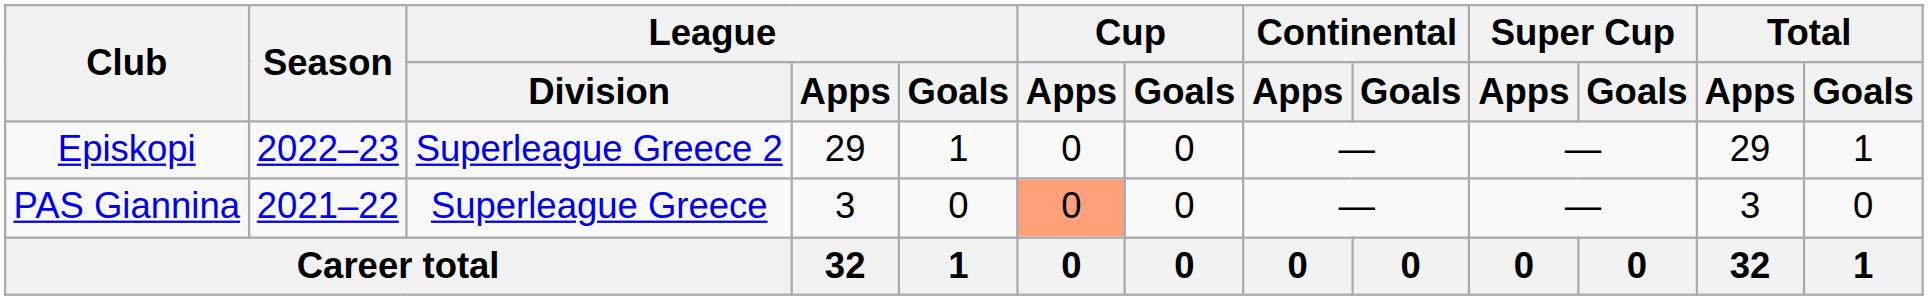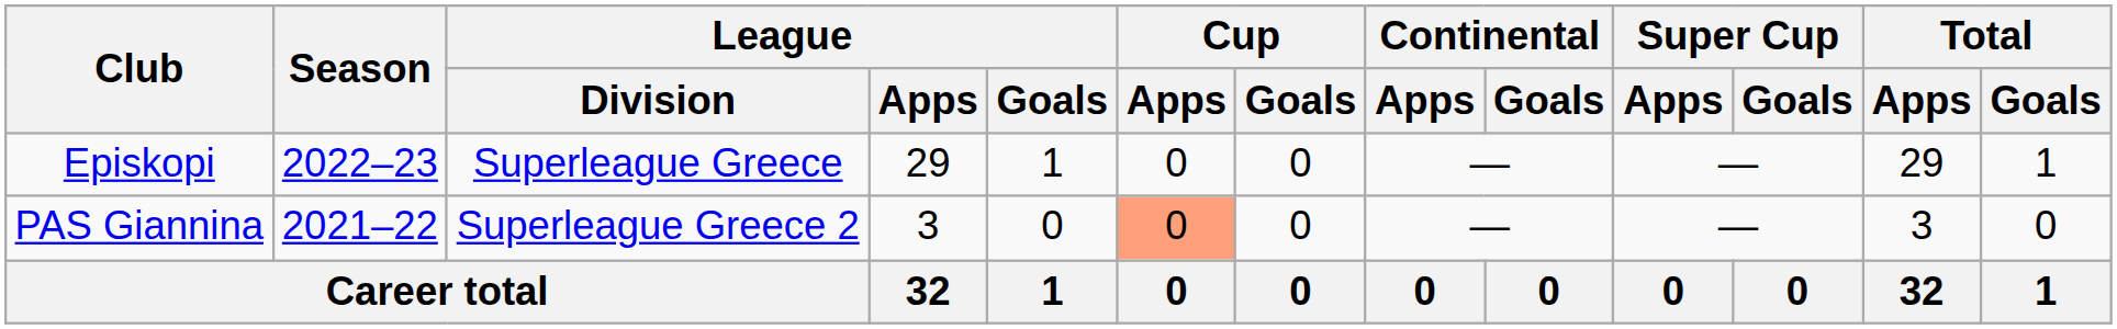Episkopi | League / Division: Superleague Greece 2 -> Superleague Greece
PAS Giannina | League / Division: Superleague Greece -> Superleague Greece 2
